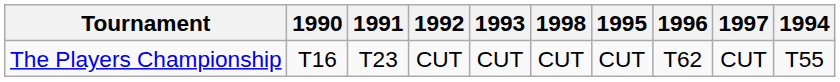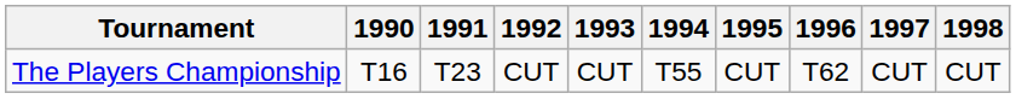columns swapped: 1994 <-> 1998
